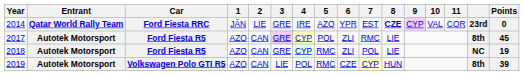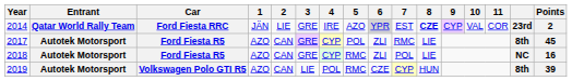2014 | 6: no background -> lightgrey background
2014 | Points: 0 -> 2
2018 | Points: 19 -> 16
